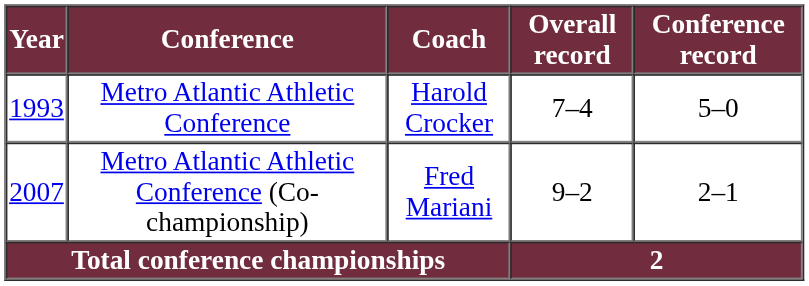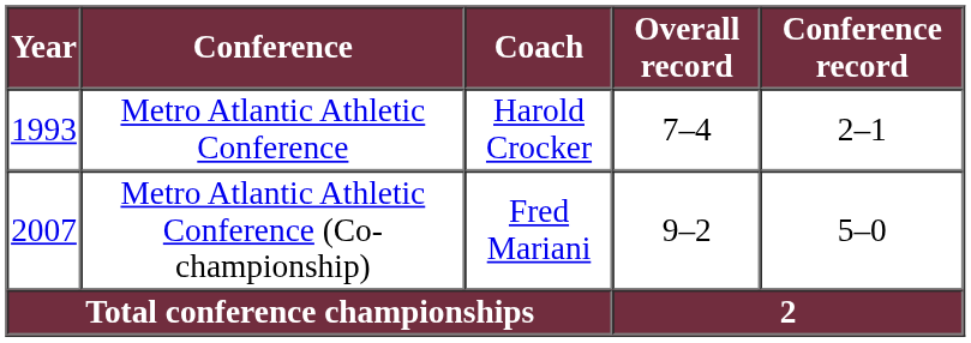Metro Atlantic Athletic Conference | Conference record: 5–0 -> 2–1
Metro Atlantic Athletic Conference (Co-championship) | Conference record: 2–1 -> 5–0
